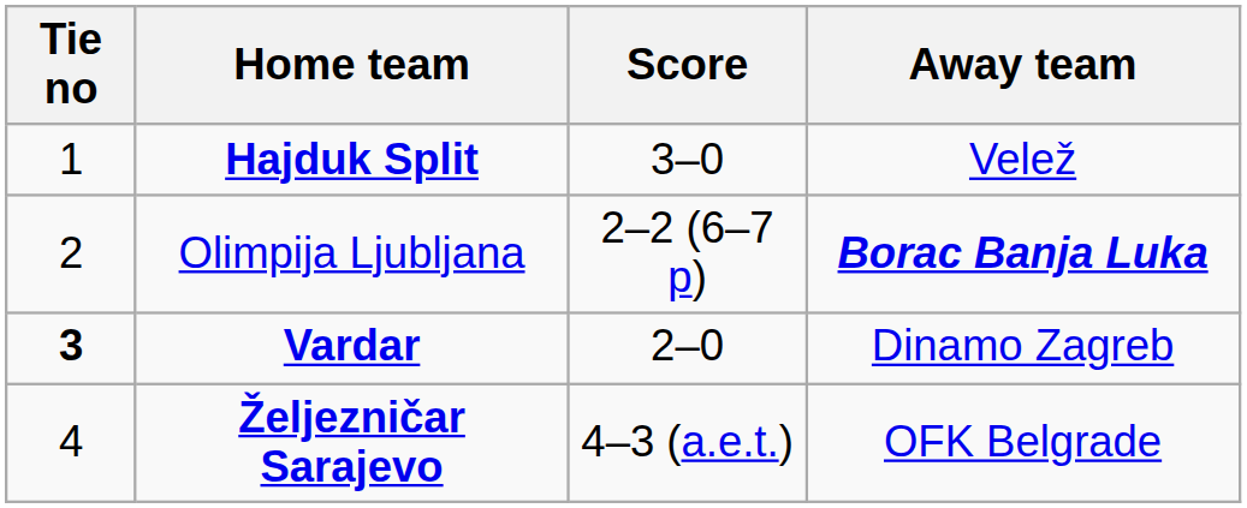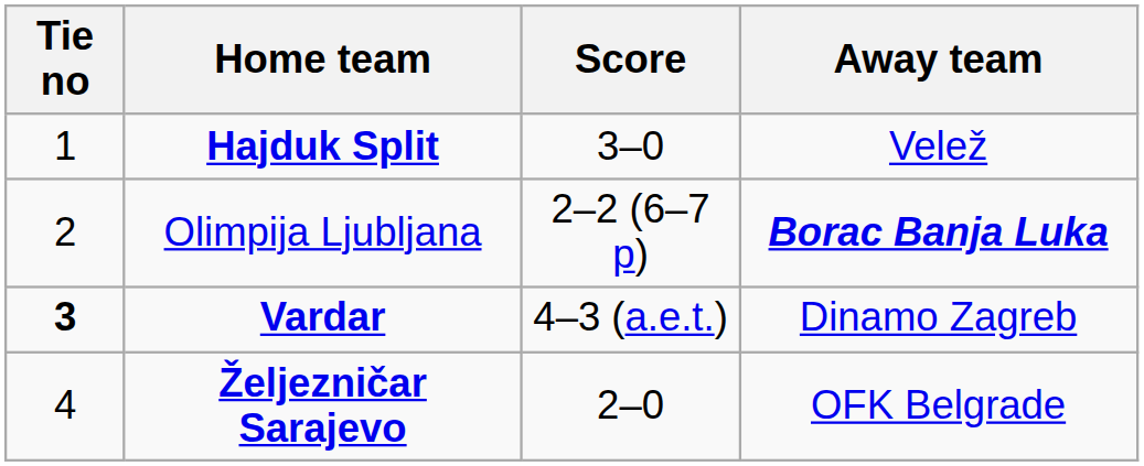Vardar | Score: 2–0 -> 4–3 (a.e.t.)
Željezničar Sarajevo | Score: 4–3 (a.e.t.) -> 2–0
